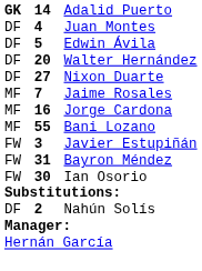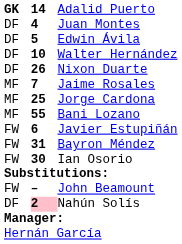Walter Hernández | column 2: 20 -> 10
Nixon Duarte | column 2: 27 -> 26
Jorge Cardona | column 2: 16 -> 25
Javier Estupiñán | column 2: 3 -> 6
+ row: FW | – | John Beamount
Nahún Solís | column 2: no background -> pink background
